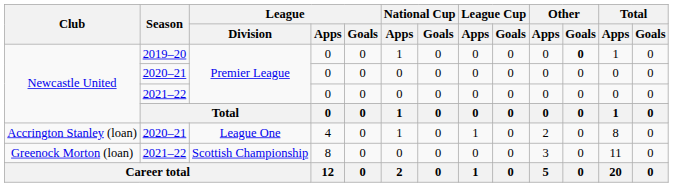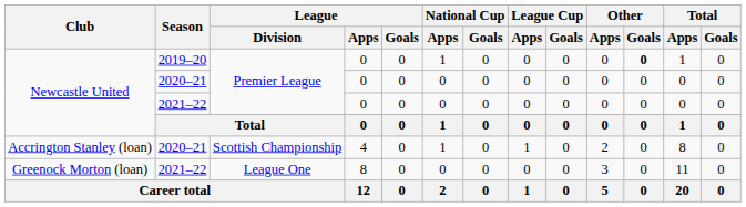Accrington Stanley (loan) | League / Division: League One -> Scottish Championship
Greenock Morton (loan) | League / Division: Scottish Championship -> League One
